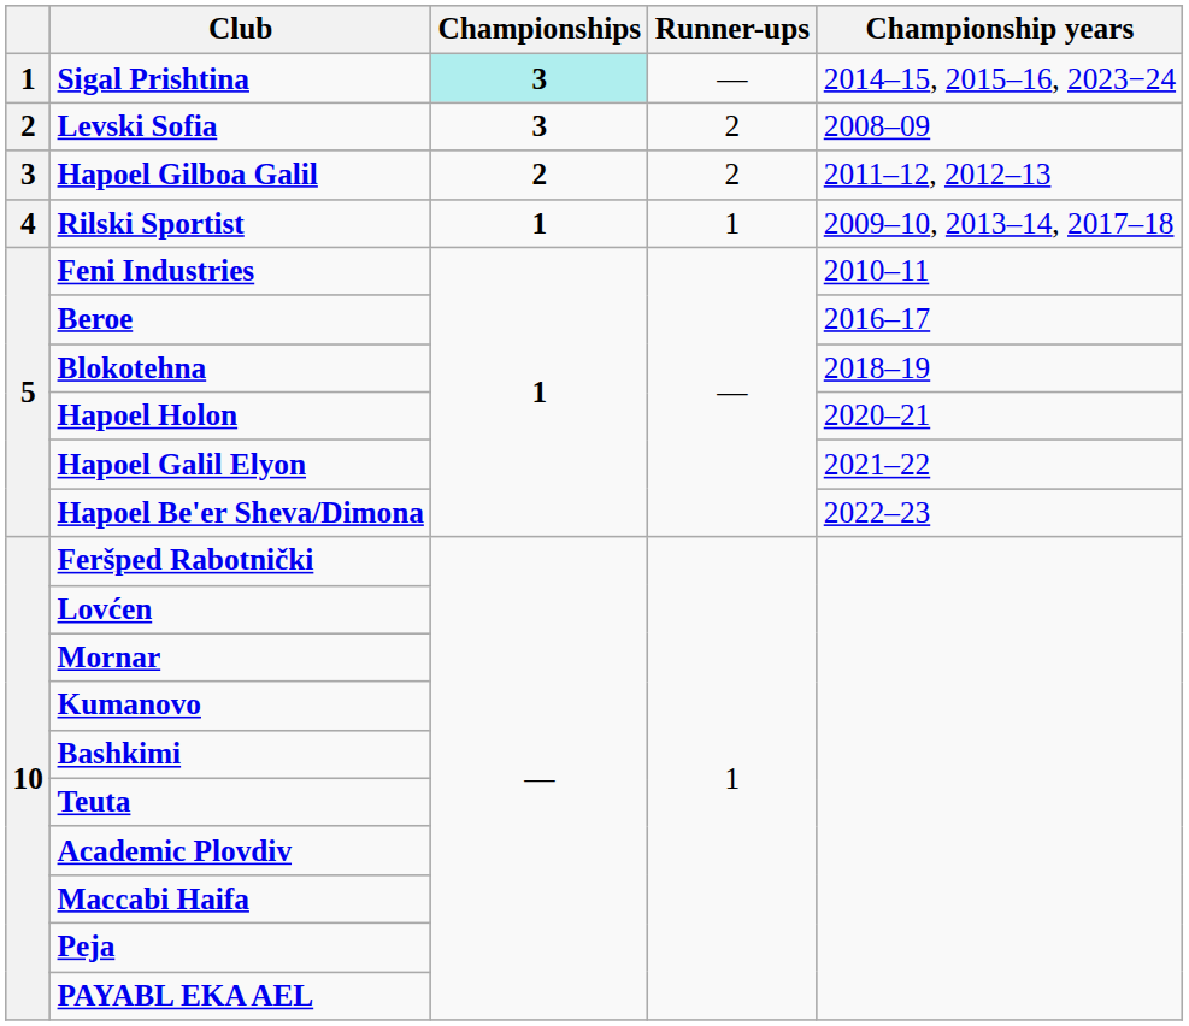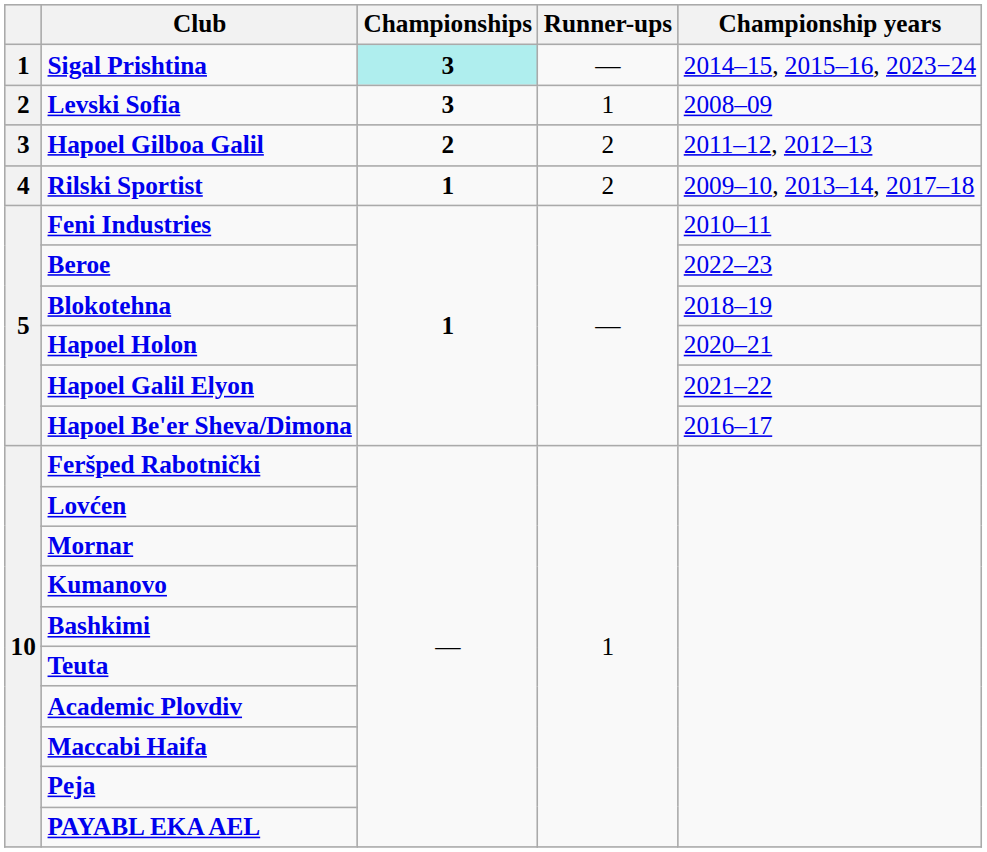Levski Sofia | Runner-ups: 2 -> 1
Rilski Sportist | Runner-ups: 1 -> 2
Beroe | Championship years: 2016–17 -> 2022–23
Hapoel Be'er Sheva/Dimona | Championship years: 2022–23 -> 2016–17
